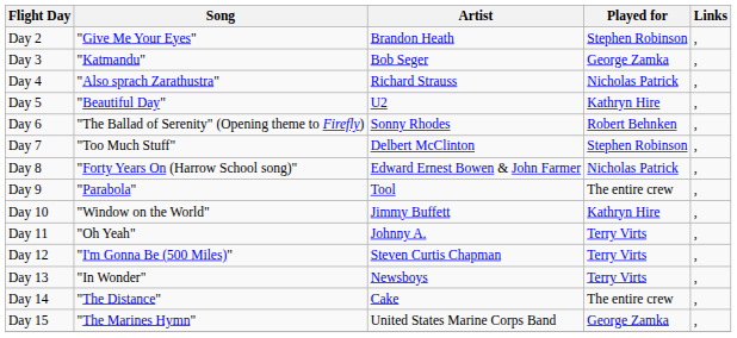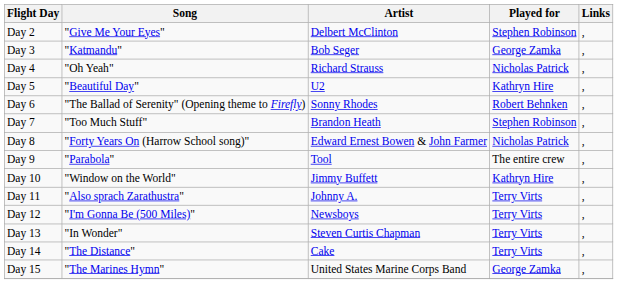Day 2 | Artist: Brandon Heath -> Delbert McClinton
Day 4 | Song: "Also sprach Zarathustra" -> "Oh Yeah"
Day 7 | Artist: Delbert McClinton -> Brandon Heath
Day 11 | Song: "Oh Yeah" -> "Also sprach Zarathustra"
Day 12 | Artist: Steven Curtis Chapman -> Newsboys
Day 13 | Artist: Newsboys -> Steven Curtis Chapman
Day 14 | Played for: The entire crew -> Terry Virts
